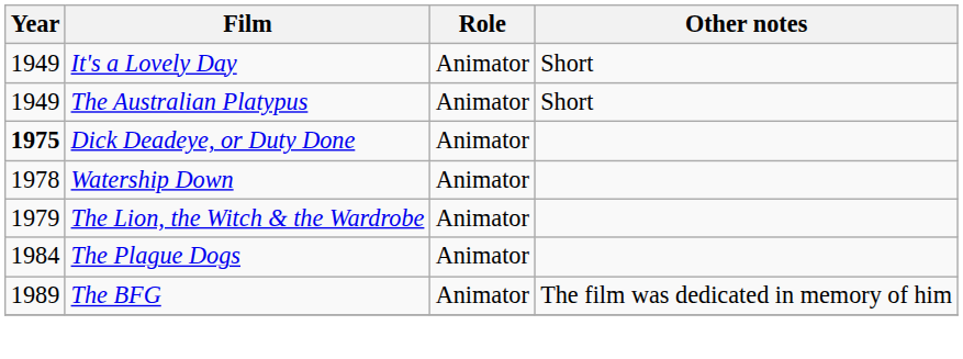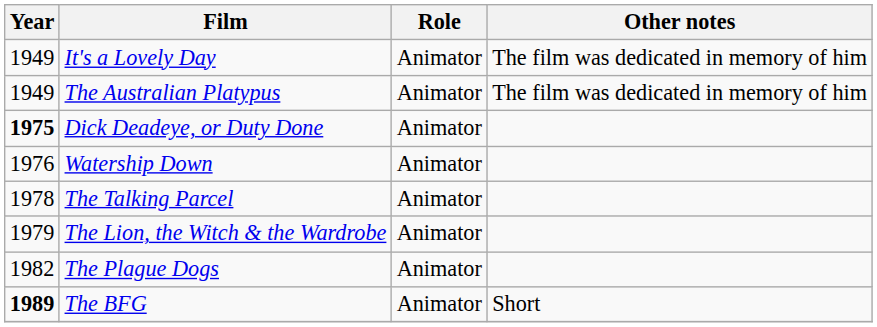It's a Lovely Day | Other notes: Short -> The film was dedicated in memory of him
The Australian Platypus | Other notes: Short -> The film was dedicated in memory of him
Watership Down | Year: 1978 -> 1976
+ row: 1978 | The Talking Parcel | Animator
The Plague Dogs | Year: 1984 -> 1982
The BFG | Year: normal -> bold
The BFG | Other notes: The film was dedicated in memory of him -> Short
